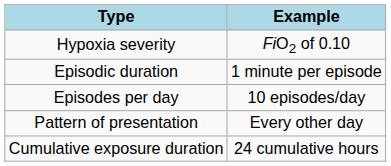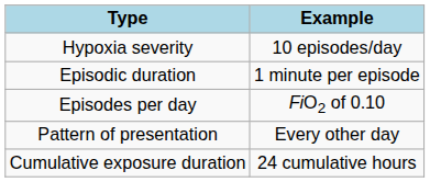Hypoxia severity | Example: FiO2 of 0.10 -> 10 episodes/day
Episodes per day | Example: 10 episodes/day -> FiO2 of 0.10
